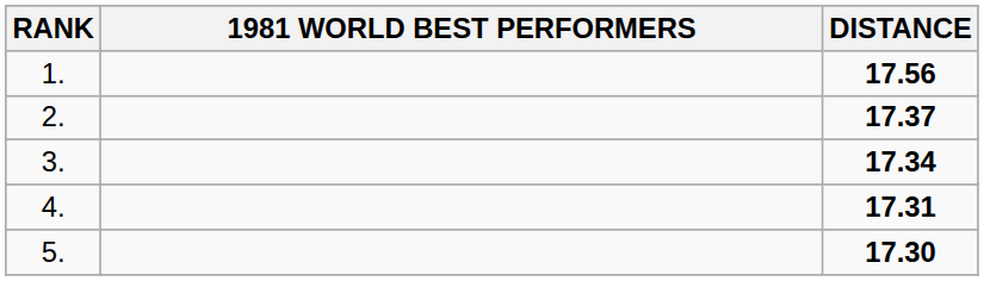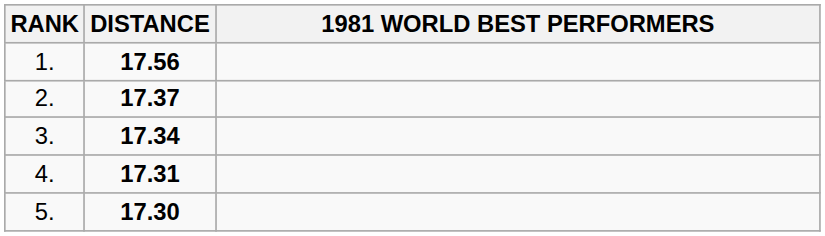columns swapped: 1981 WORLD BEST PERFORMERS <-> DISTANCE
